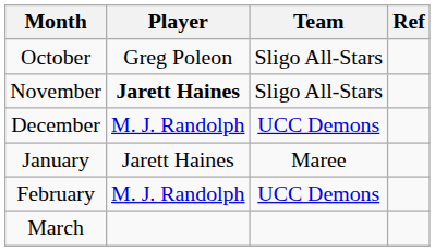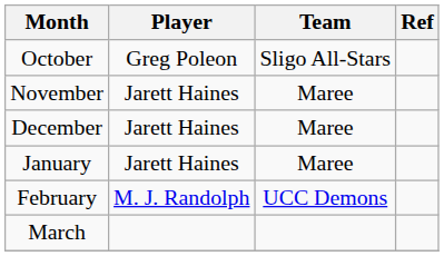November | Player: bold -> normal
November | Team: Sligo All-Stars -> Maree
December | Player: M. J. Randolph -> Jarett Haines
December | Team: UCC Demons -> Maree
